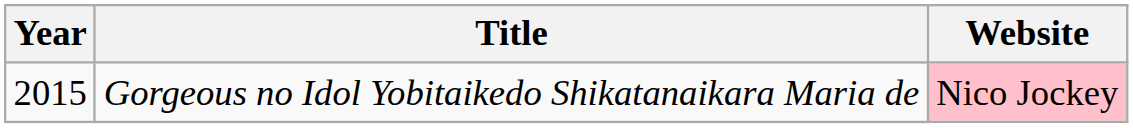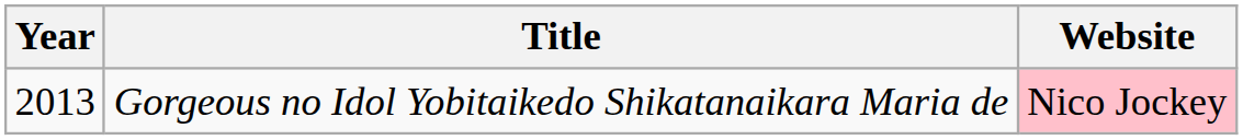Gorgeous no Idol Yobitaikedo Shikatanaikara Maria de | Year: 2015 -> 2013
